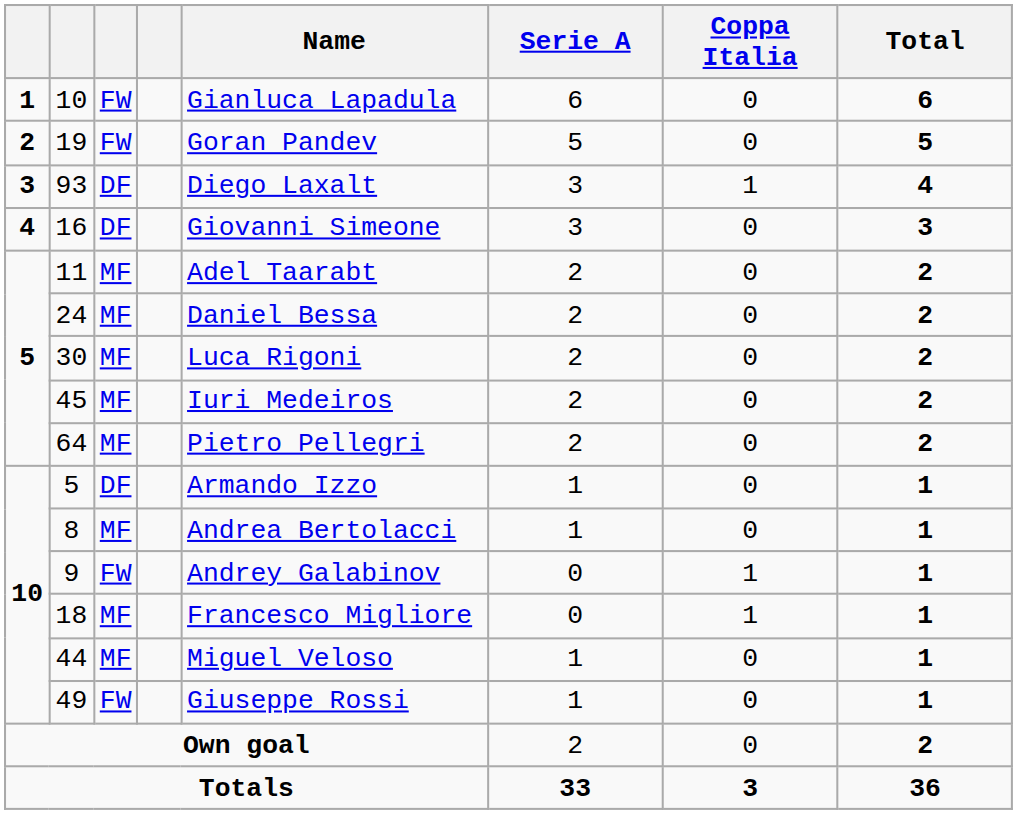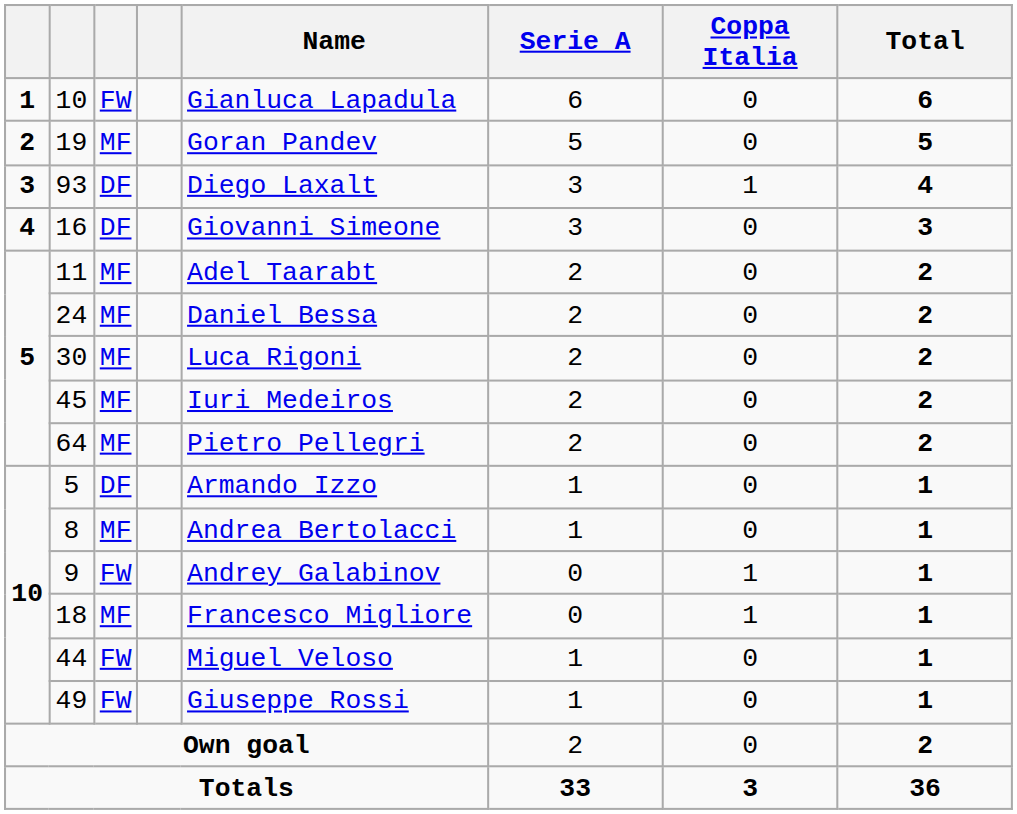19 | column 3: FW -> MF
44 | column 3: MF -> FW
